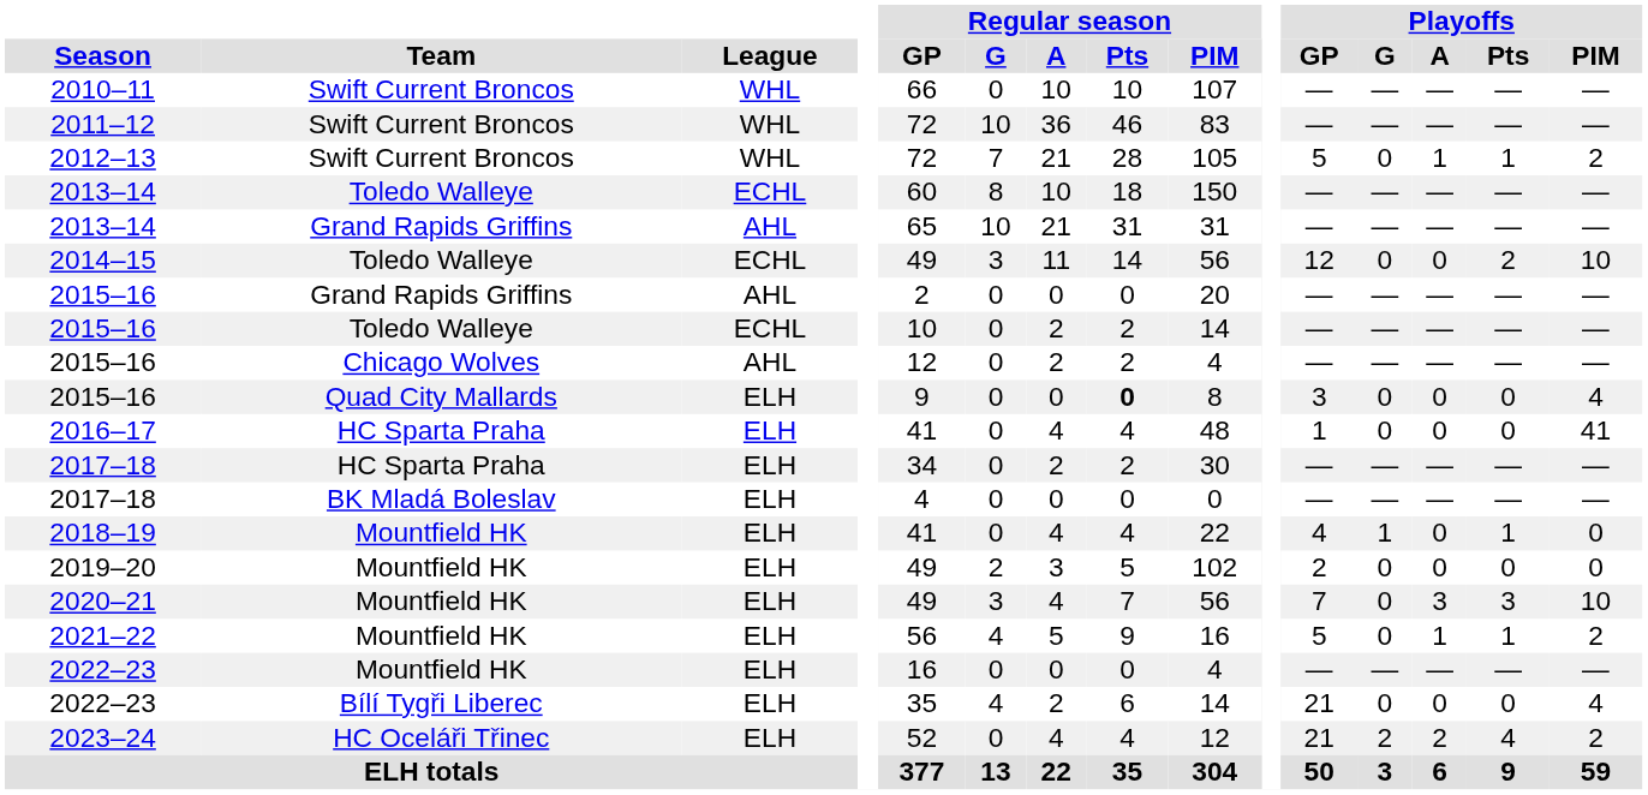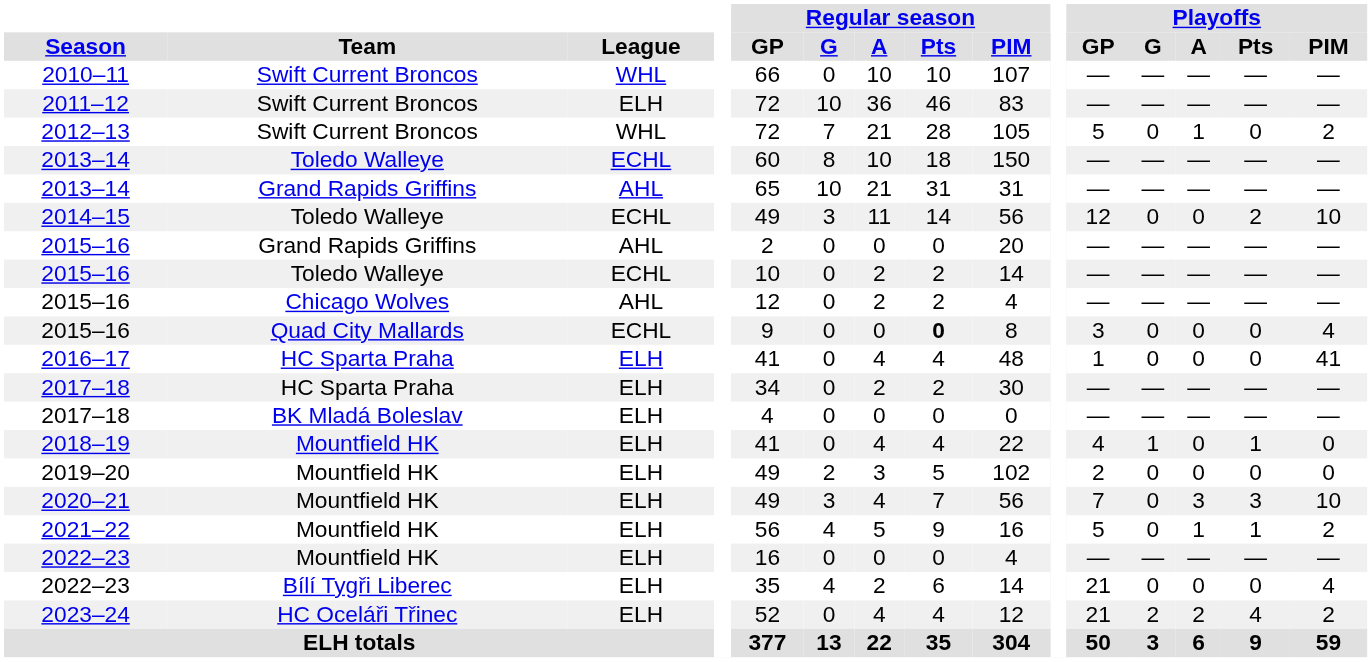2011–12 | League: WHL -> ELH
2012–13 | Playoffs / Pts: 1 -> 0
2015–16 / Quad City Mallards | League: ELH -> ECHL
